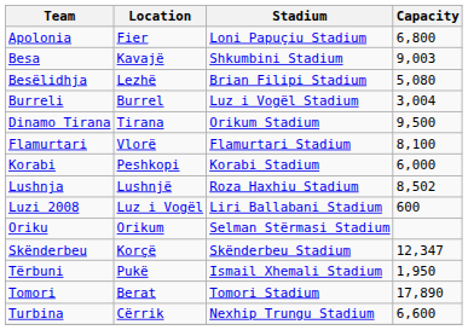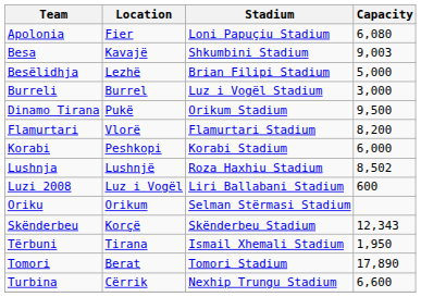Apolonia | Capacity: 6,800 -> 6,080
Besëlidhja | Capacity: 5,080 -> 5,000
Burreli | Capacity: 3,004 -> 3,000
Dinamo Tirana | Location: Tirana -> Pukë
Flamurtari | Capacity: 8,100 -> 8,200
Skënderbeu | Capacity: 12,347 -> 12,343
Tërbuni | Location: Pukë -> Tirana
